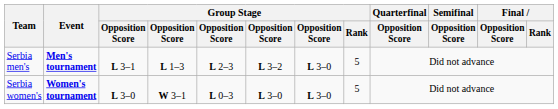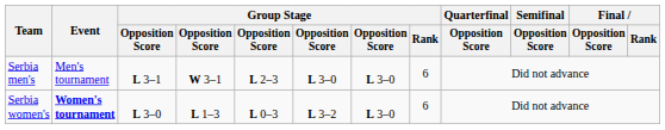Serbia men's | Event: bold -> normal
Serbia men's | column 4: L 1–3 -> W 3–1
Serbia men's | column 6: L 3–2 -> L 3–0
Serbia men's | Group Stage / Rank: 5 -> 6
Serbia women's | column 4: W 3–1 -> L 1–3
Serbia women's | column 6: L 3–0 -> L 3–2
Serbia women's | Group Stage / Rank: 5 -> 6
